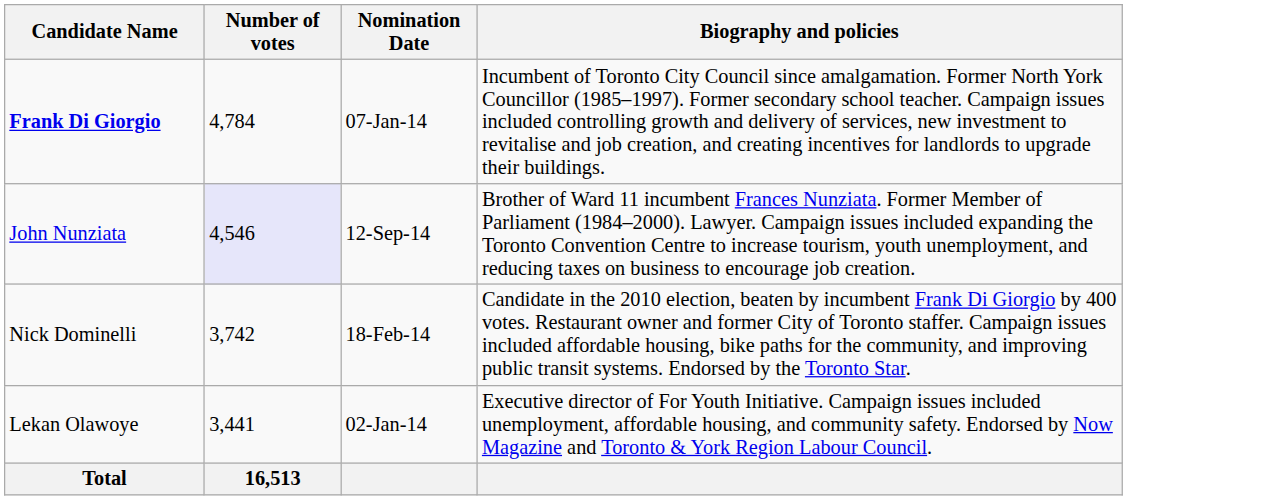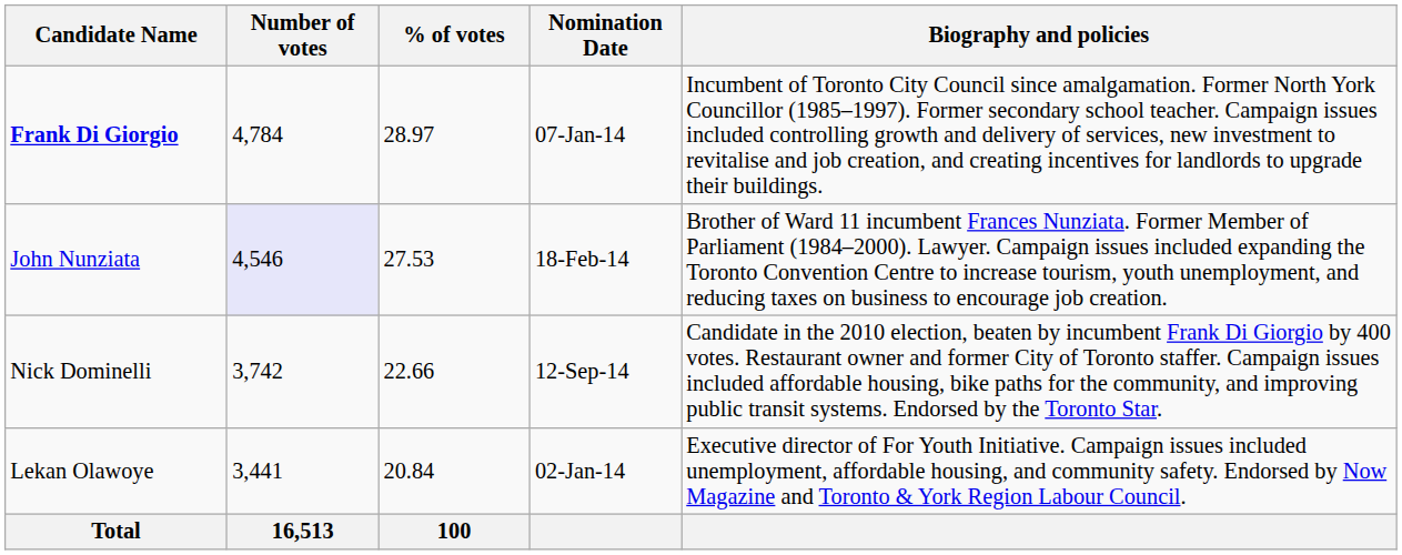+ column: % of votes | 28.97 | 27.53 | 22.66 | 20.84 | 100
John Nunziata | Nomination Date: 12-Sep-14 -> 18-Feb-14
Nick Dominelli | Nomination Date: 18-Feb-14 -> 12-Sep-14
